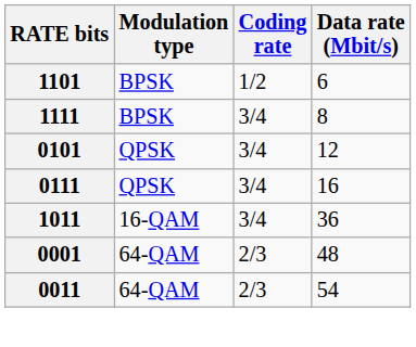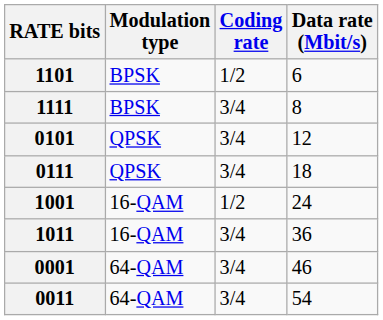0111 | Data rate (Mbit/s): 16 -> 18
+ row: 1001 | 16-QAM | 1/2 | 24
0001 | Coding rate: 2/3 -> 3/4
0001 | Data rate (Mbit/s): 48 -> 46
0011 | Coding rate: 2/3 -> 3/4
